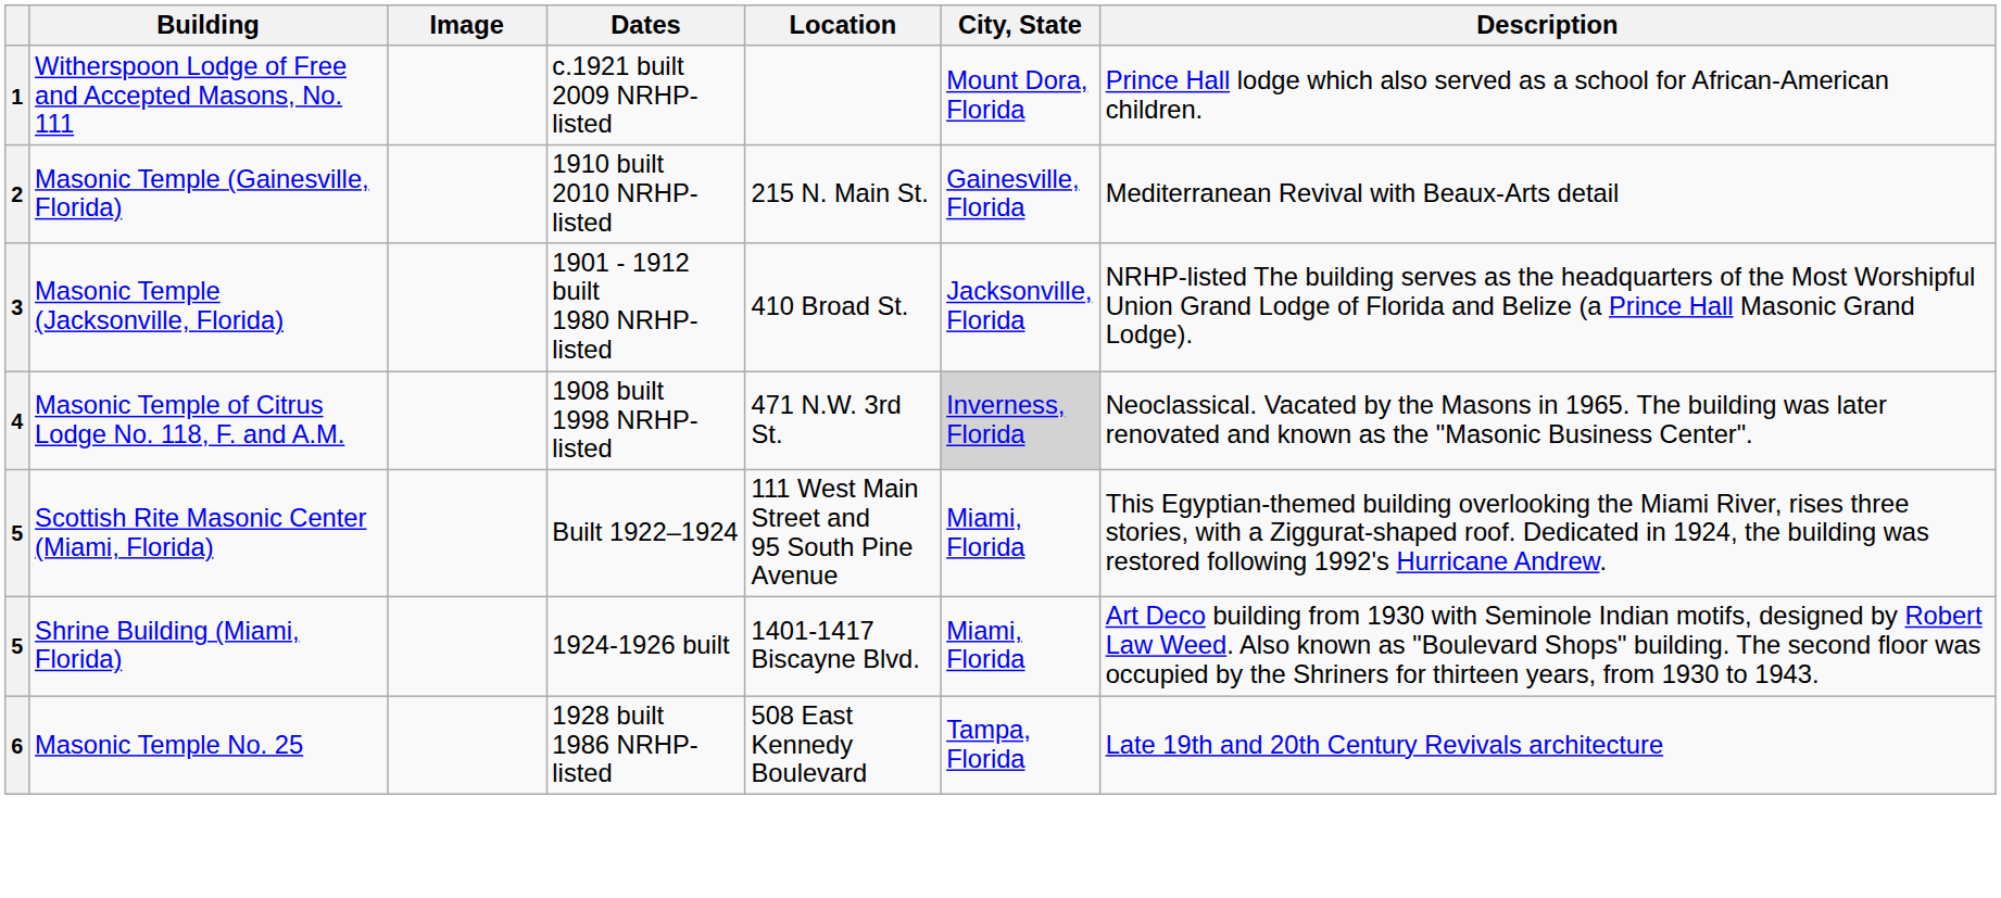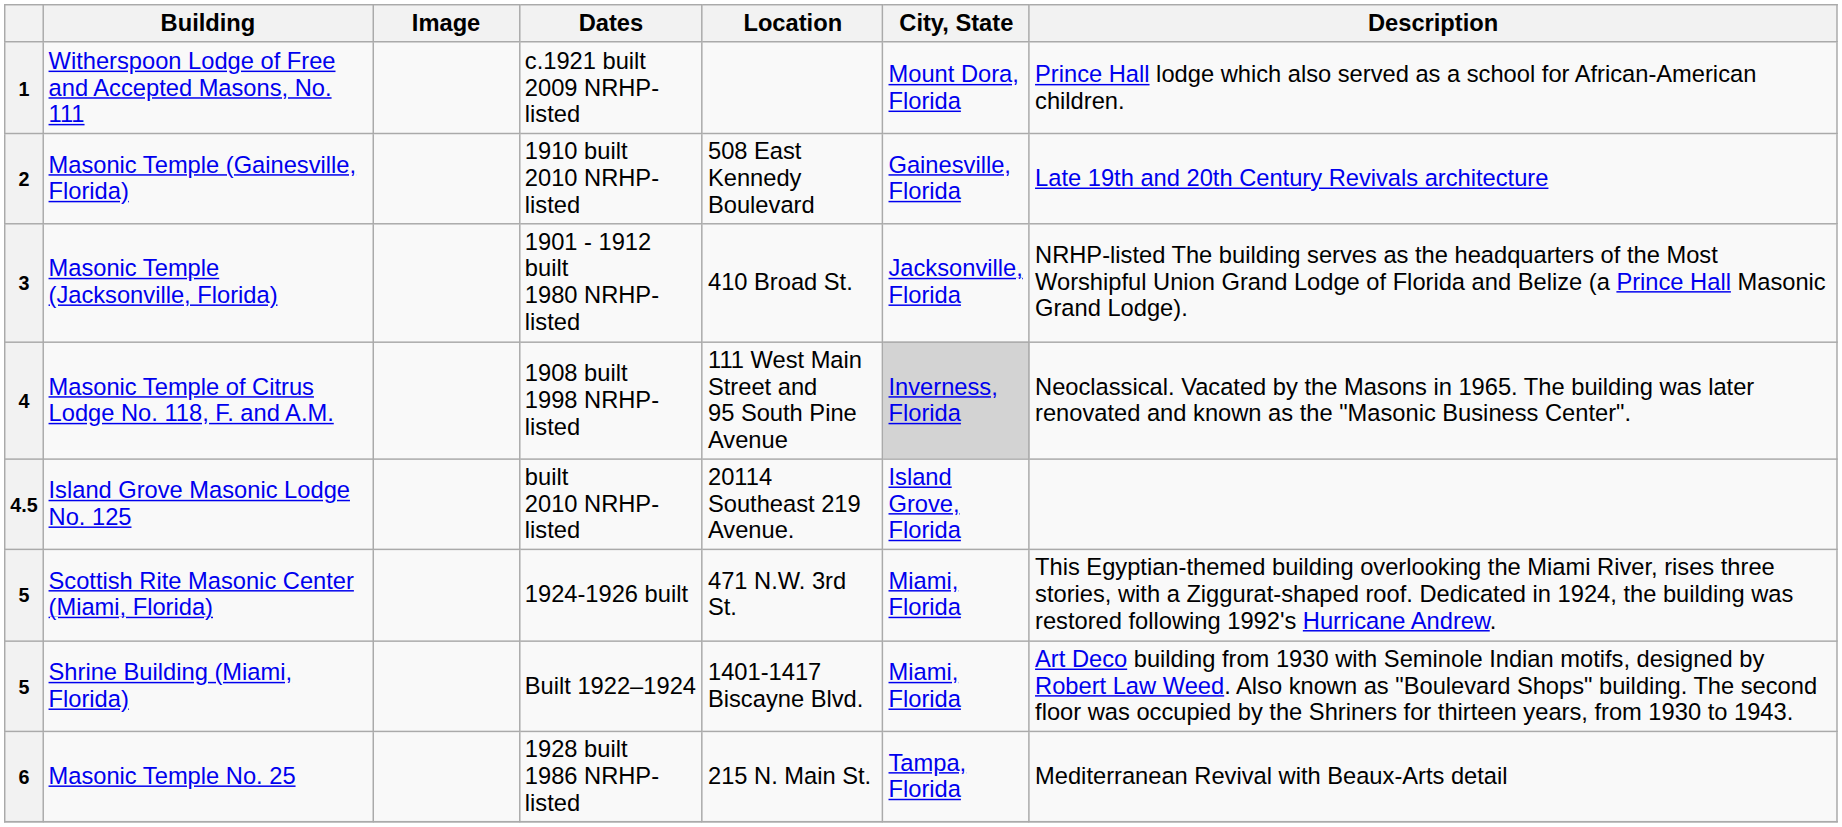Masonic Temple (Gainesville, Florida) | Location: 215 N. Main St. -> 508 East Kennedy Boulevard
Masonic Temple (Gainesville, Florida) | Description: Mediterranean Revival with Beaux-Arts detail -> Late 19th and 20th Century Revivals architecture
Masonic Temple of Citrus Lodge No. 118, F. and A.M. | Location: 471 N.W. 3rd St. -> 111 West Main Street and 95 South Pine Avenue
+ row: 4.5 | Island Grove Masonic Lodge No. 125 | built 2010 NRHP-listed | 20114 Southeast 219 Avenue. | Island Grove, Florida
Scottish Rite Masonic Center (Miami, Florida) | Dates: Built 1922–1924 -> 1924-1926 built
Scottish Rite Masonic Center (Miami, Florida) | Location: 111 West Main Street and 95 South Pine Avenue -> 471 N.W. 3rd St.
Shrine Building (Miami, Florida) | Dates: 1924-1926 built -> Built 1922–1924
Masonic Temple No. 25 | Location: 508 East Kennedy Boulevard -> 215 N. Main St.
Masonic Temple No. 25 | Description: Late 19th and 20th Century Revivals architecture -> Mediterranean Revival with Beaux-Arts detail
